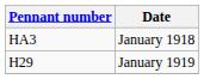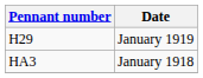rows swapped: HA3 <-> H29
